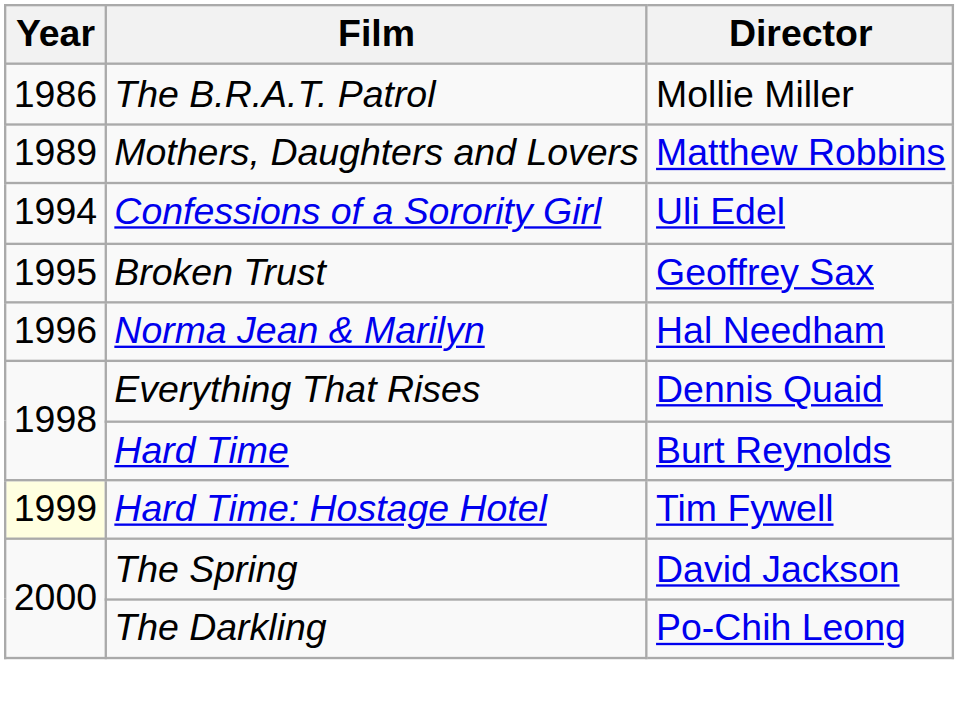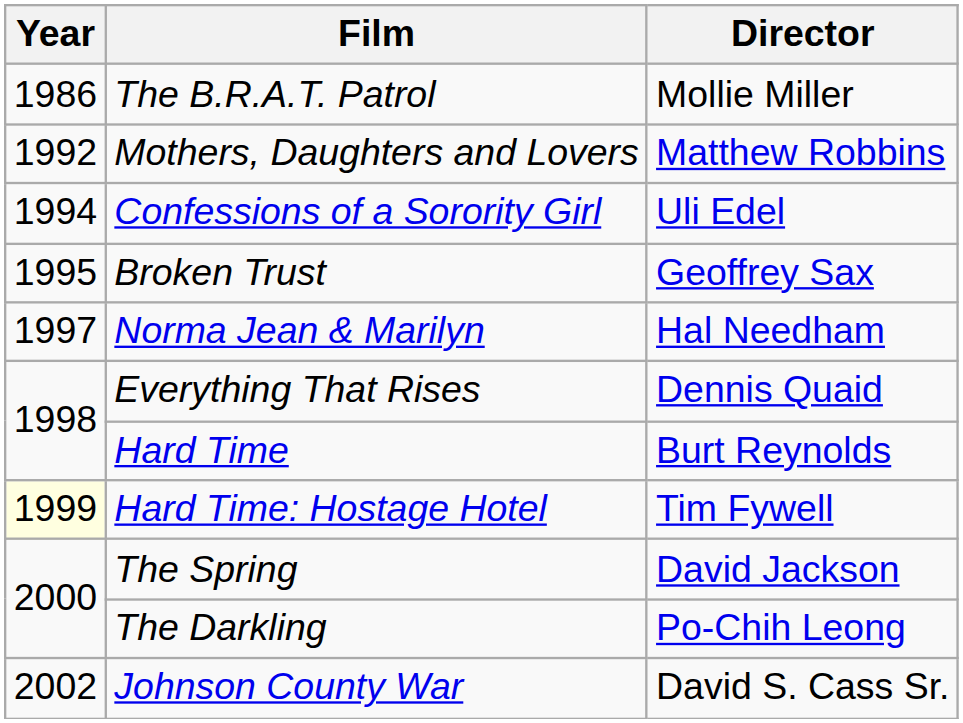Mothers, Daughters and Lovers | Year: 1989 -> 1992
Norma Jean & Marilyn | Year: 1996 -> 1997
+ row: 2002 | Johnson County War | David S. Cass Sr.
